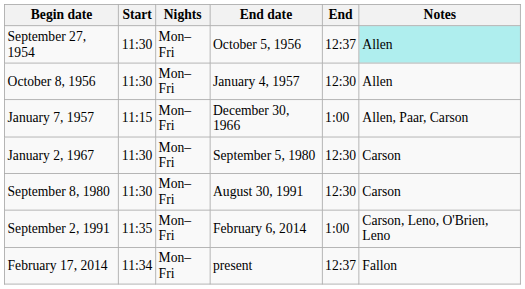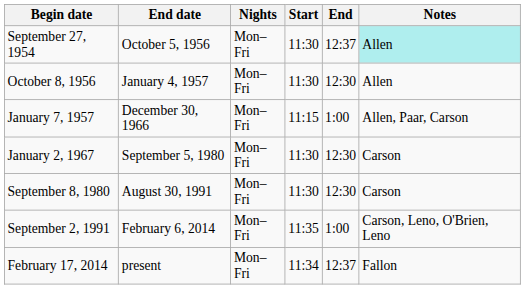columns swapped: End date <-> Start
